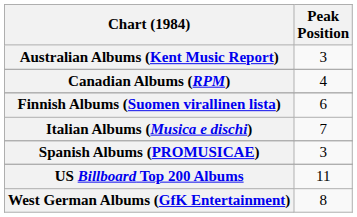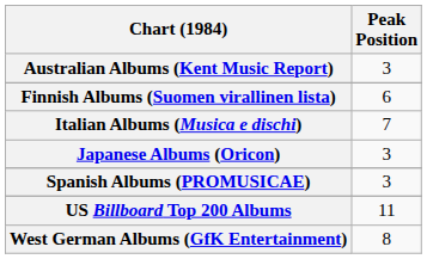- row: Canadian Albums (RPM) | 4
+ row: Japanese Albums (Oricon) | 3
